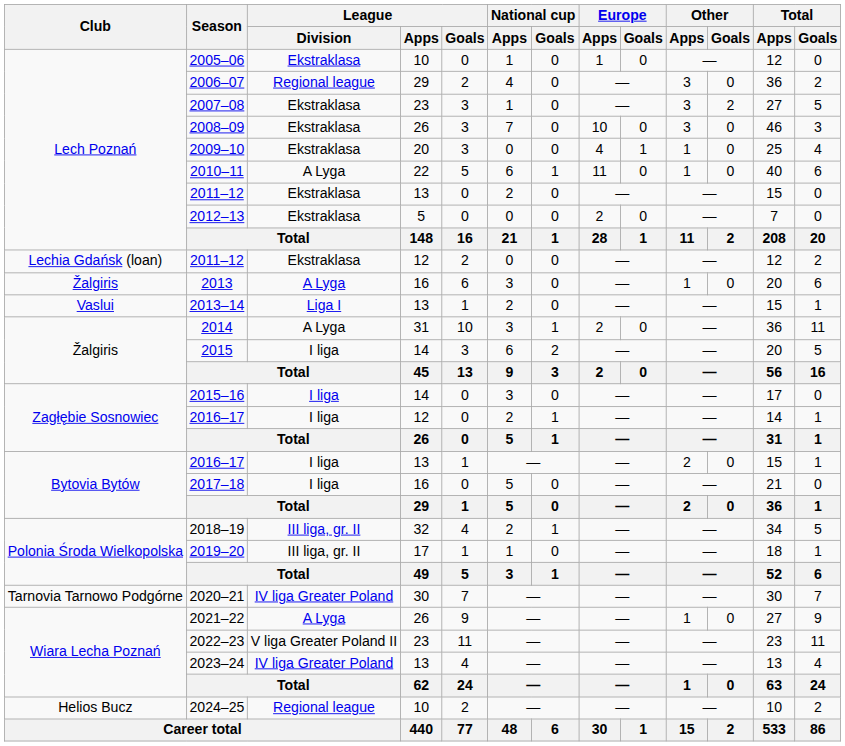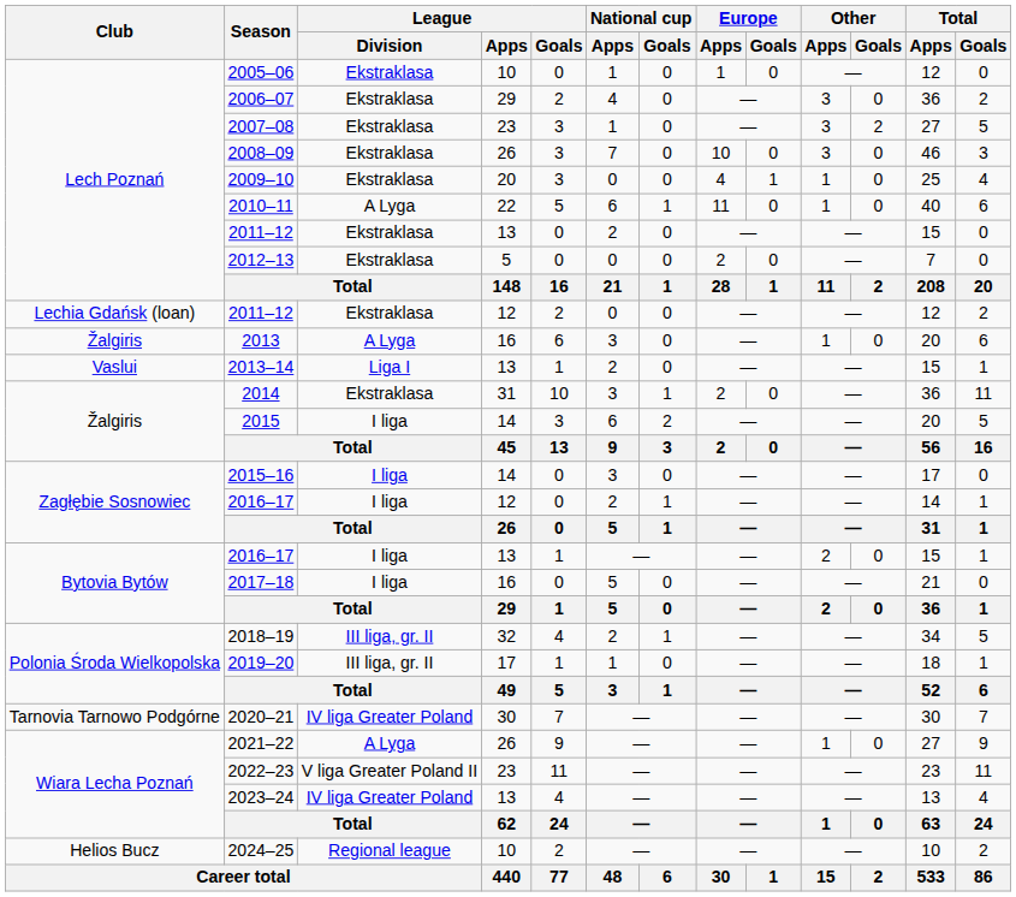2006–07 | League / Division: Regional league -> Ekstraklasa
2014 | League / Division: A Lyga -> Ekstraklasa
